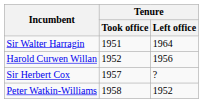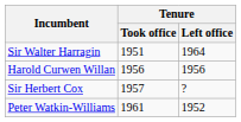Harold Curwen Willan | Tenure / Took office: 1952 -> 1956
Peter Watkin-Williams | Tenure / Took office: 1958 -> 1961
